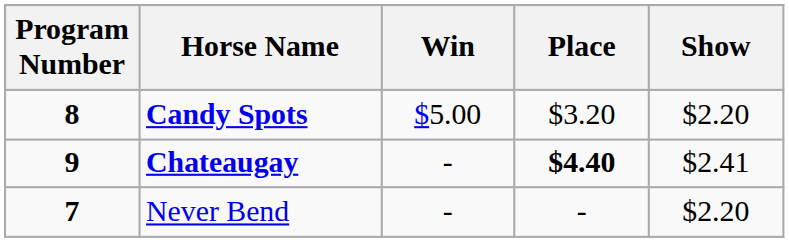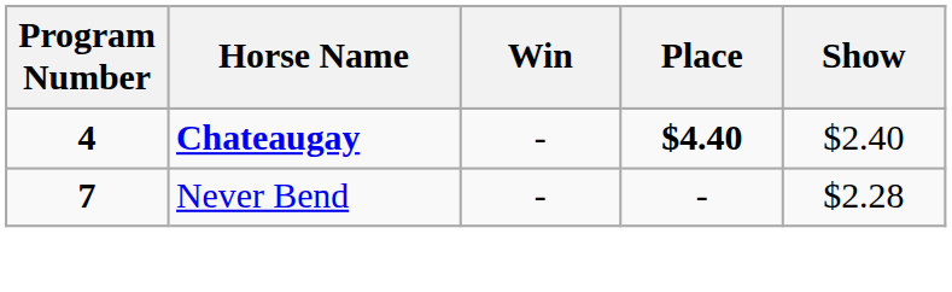- row: 8 | Candy Spots | $5.00 | $3.20 | $2.20
Chateaugay | Program Number: 9 -> 4
Chateaugay | Show: $2.41 -> $2.40
Never Bend | Show: $2.20 -> $2.28
